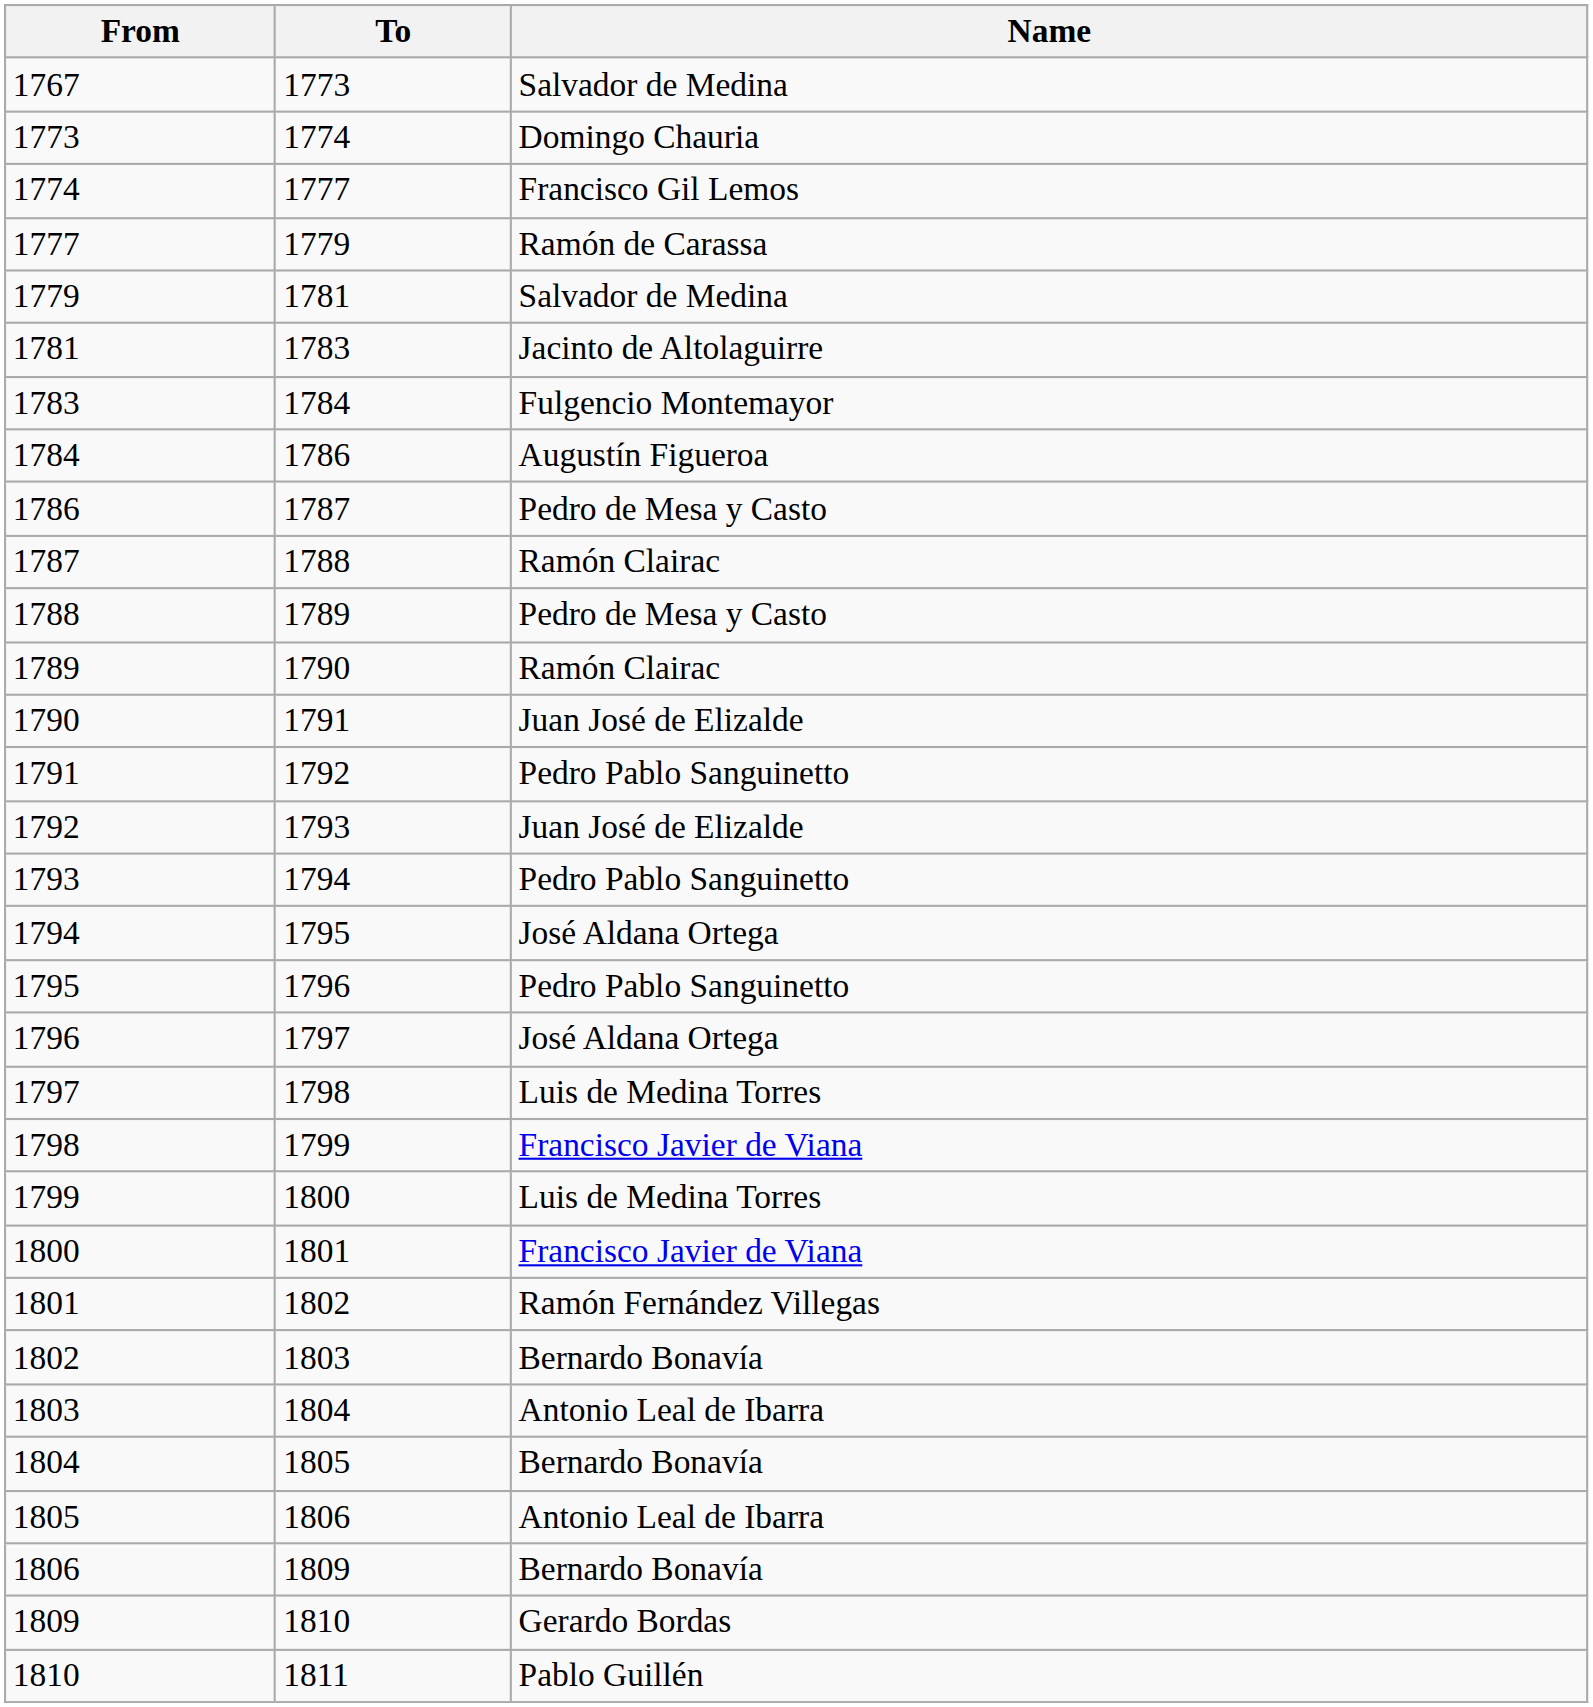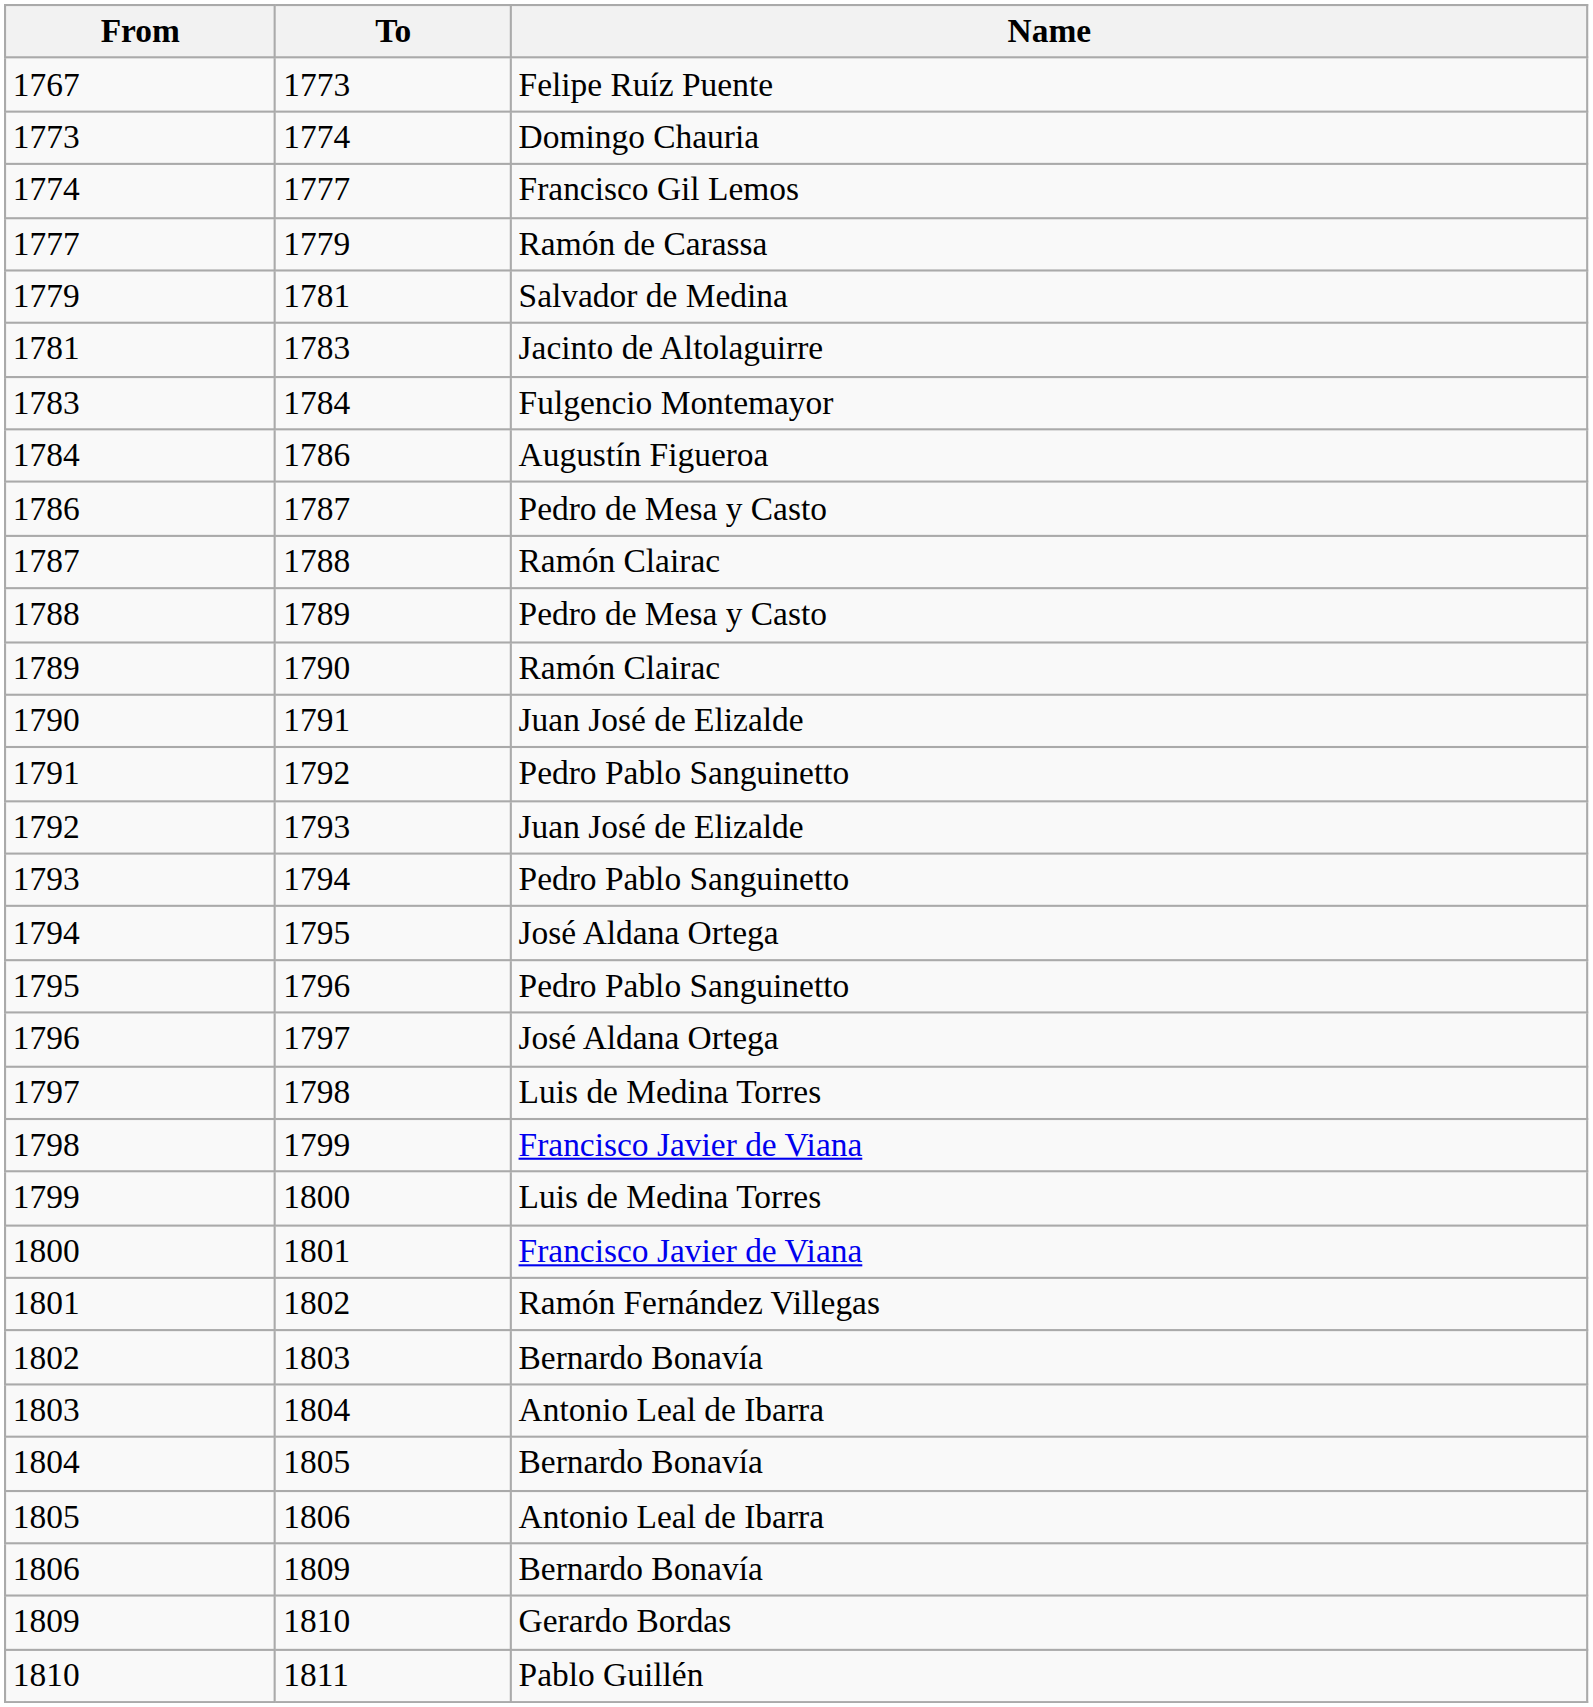1767 | Name: Salvador de Medina -> Felipe Ruíz Puente
